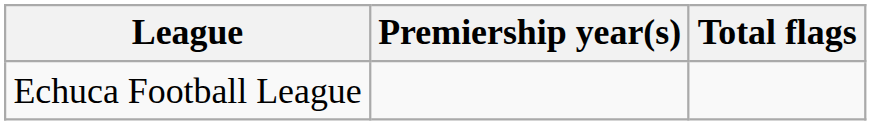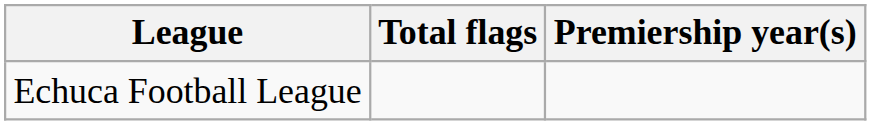columns swapped: Total flags <-> Premiership year(s)
